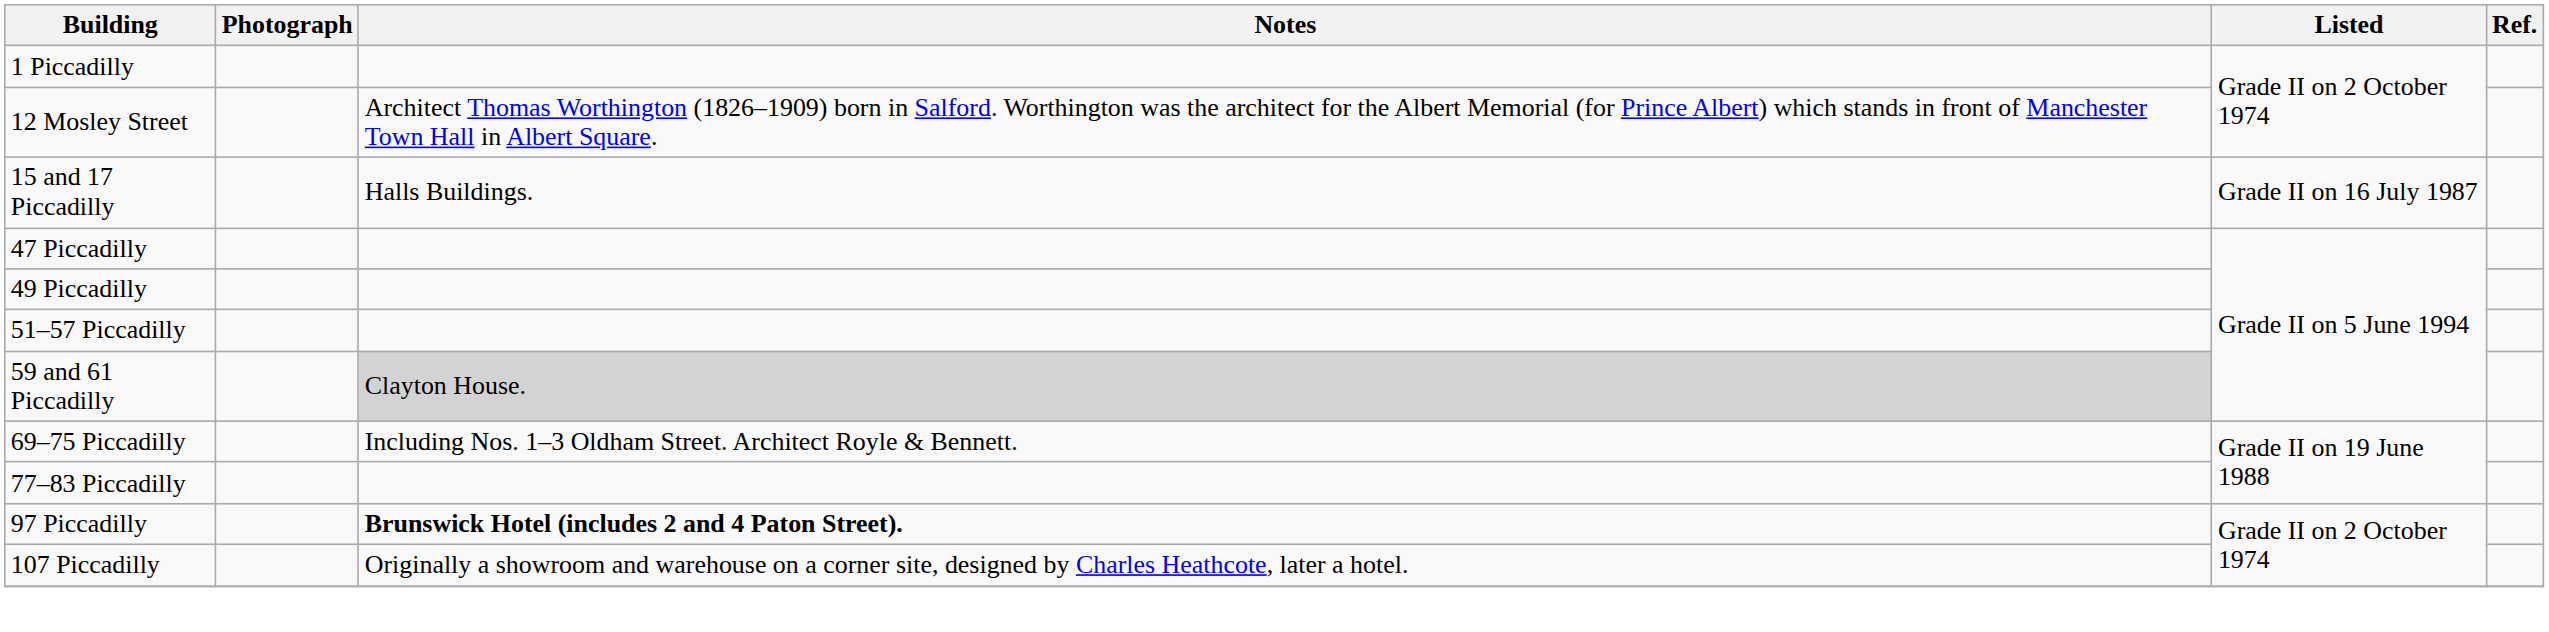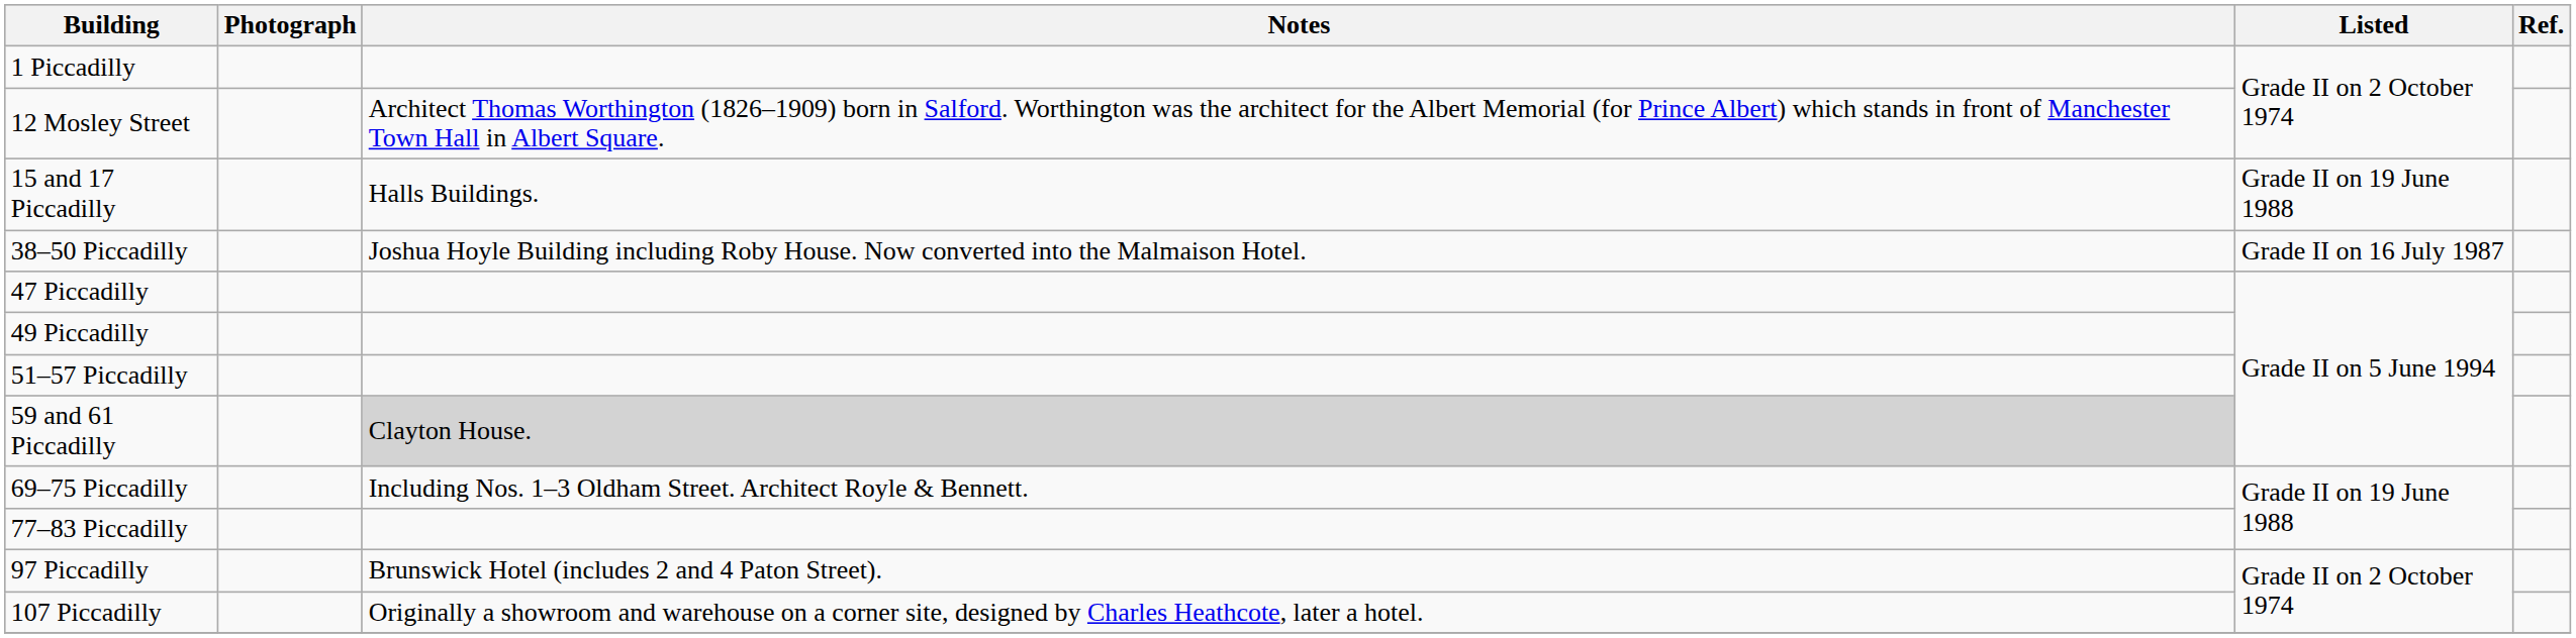15 and 17 Piccadilly | Listed: Grade II on 16 July 1987 -> Grade II on 19 June 1988
+ row: 38–50 Piccadilly | Joshua Hoyle Building including Roby House. Now converted into the Malmaison Hotel. | Grade II on 16 July 1987
97 Piccadilly | Notes: bold -> normal
